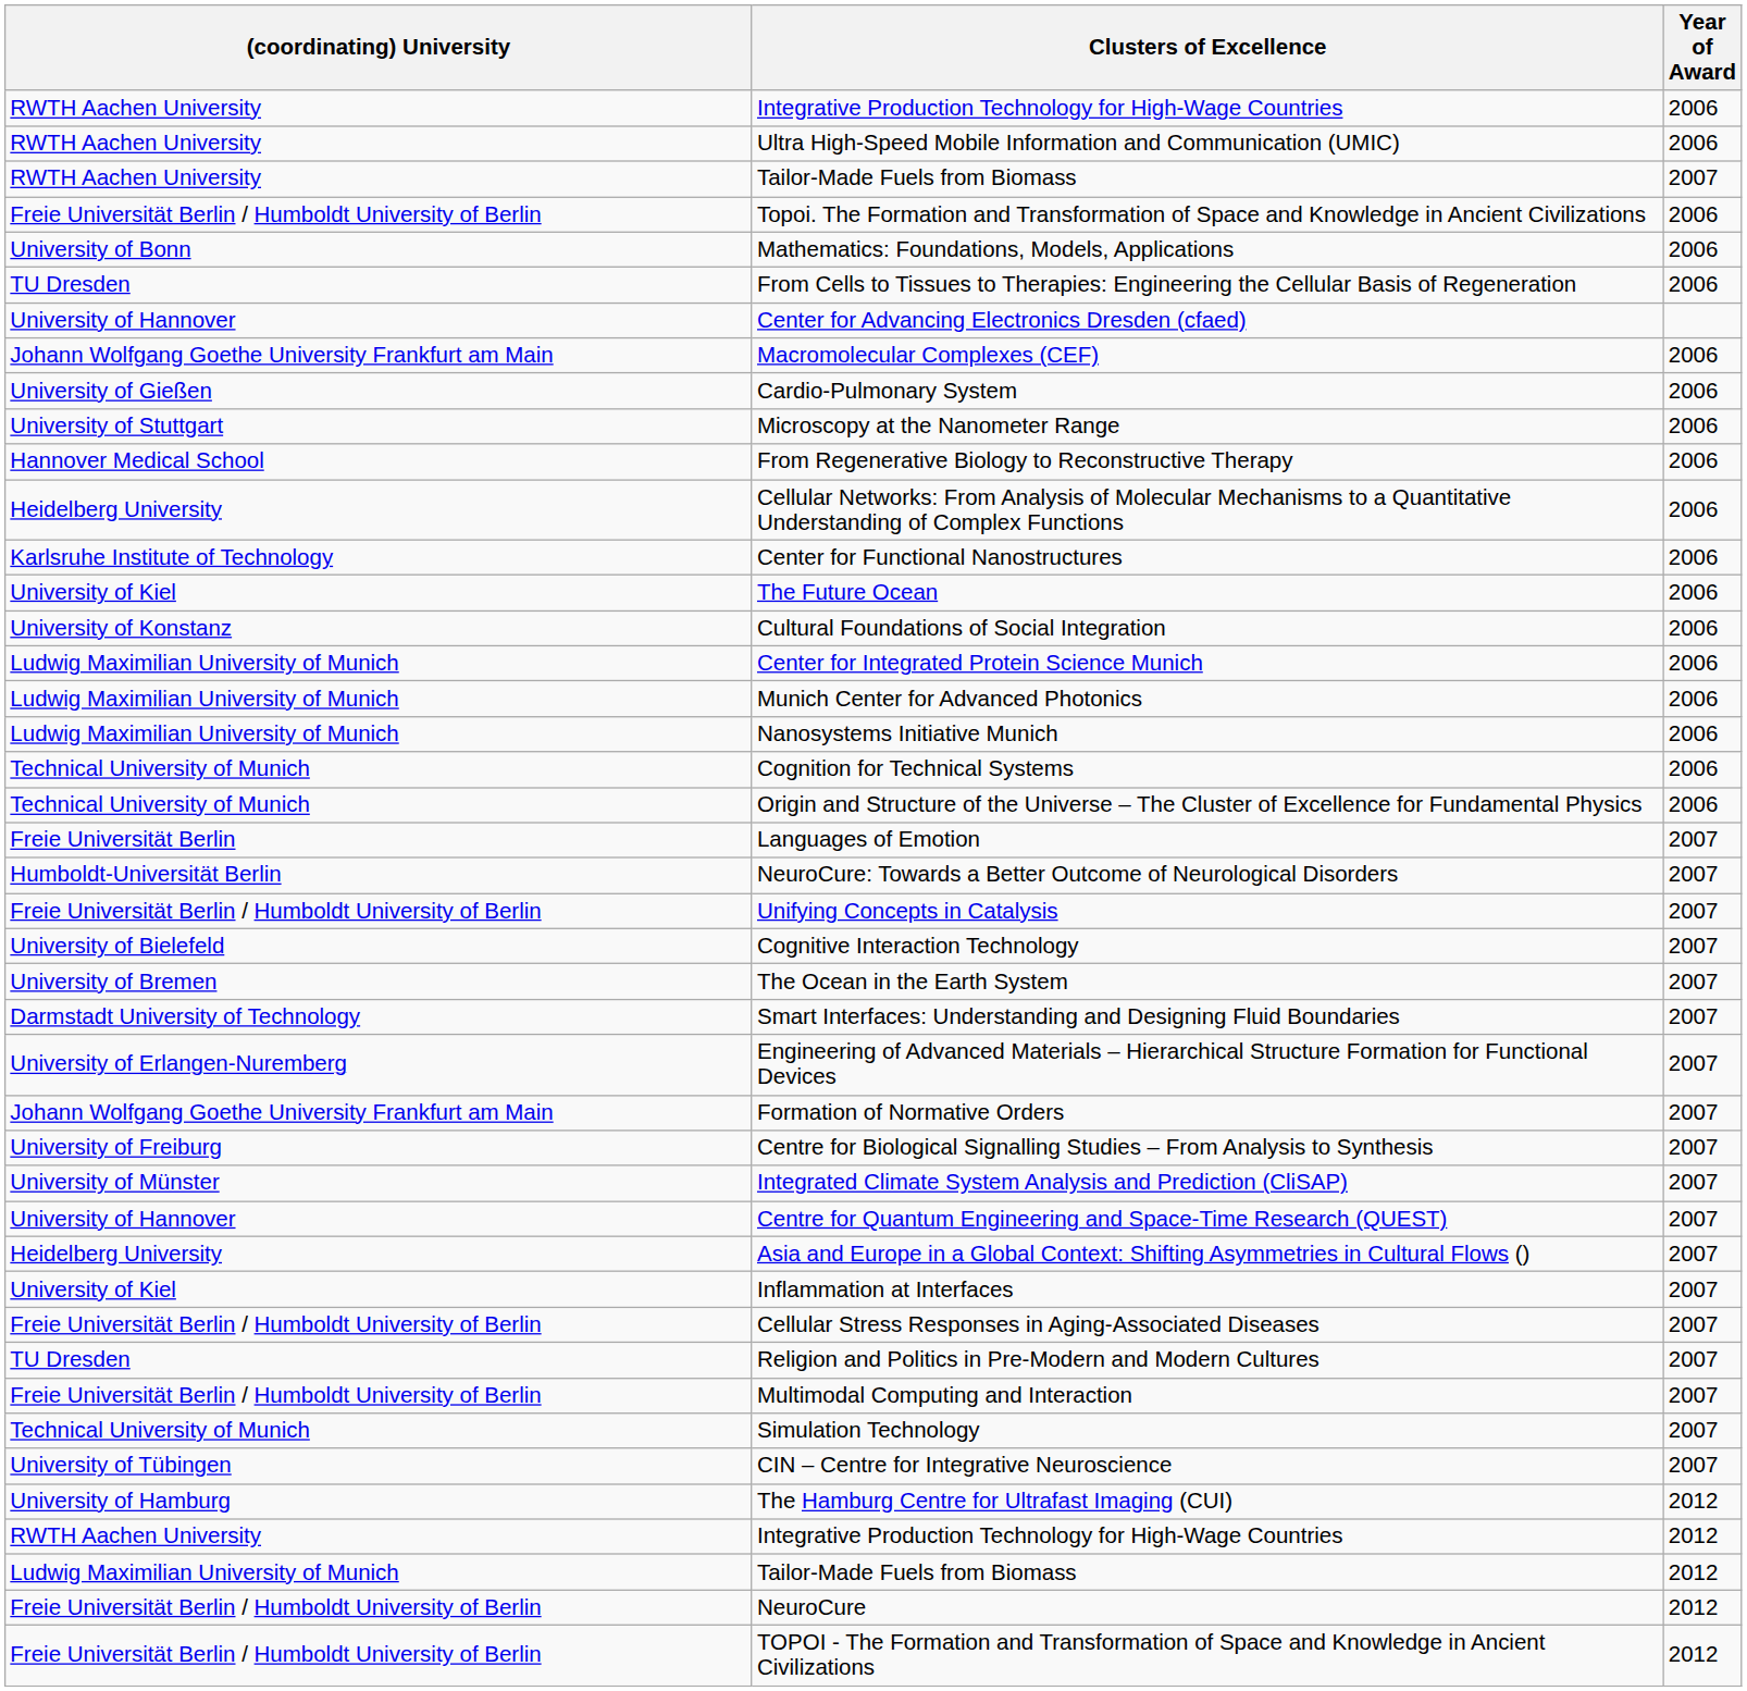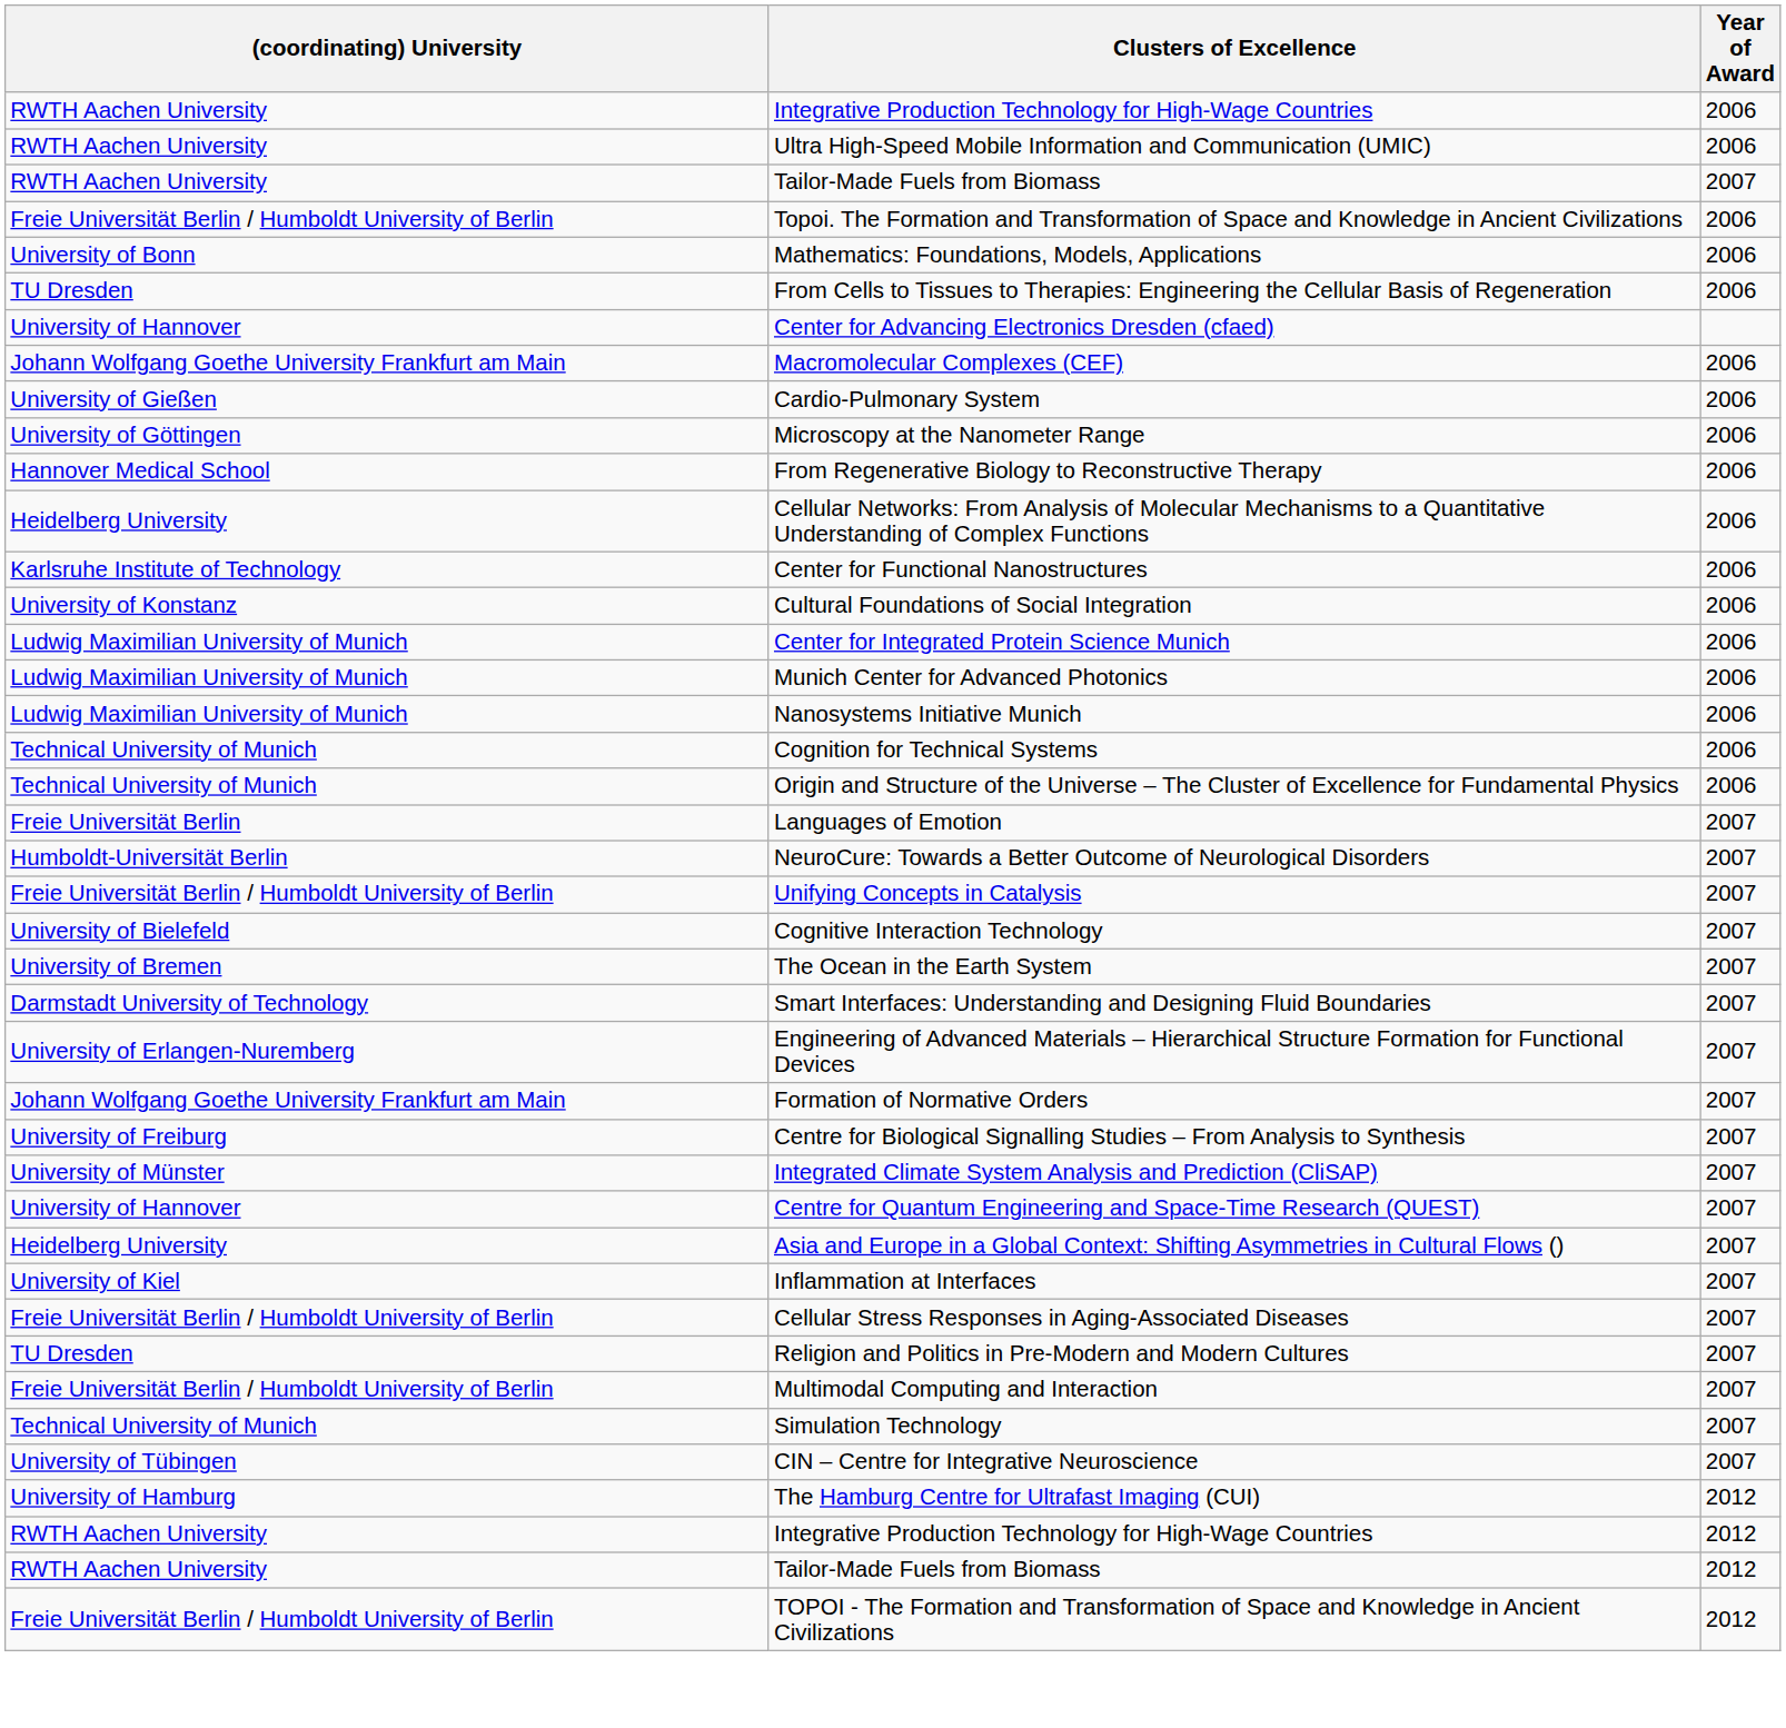Microscopy at the Nanometer Range | (coordinating) University: University of Stuttgart -> University of Göttingen
- row: University of Kiel | The Future Ocean | 2006
Tailor-Made Fuels from Biomass / 2012 | (coordinating) University: Ludwig Maximilian University of Munich -> RWTH Aachen University
- row: Freie Universität Berlin / Humboldt University of Berlin | NeuroCure | 2012
